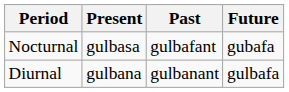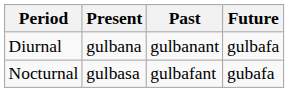rows swapped: Diurnal <-> Nocturnal
